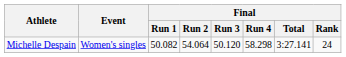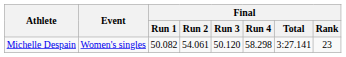Michelle Despain | Final / Run 2: 54.064 -> 54.061
Michelle Despain | Final / Rank: 24 -> 23
